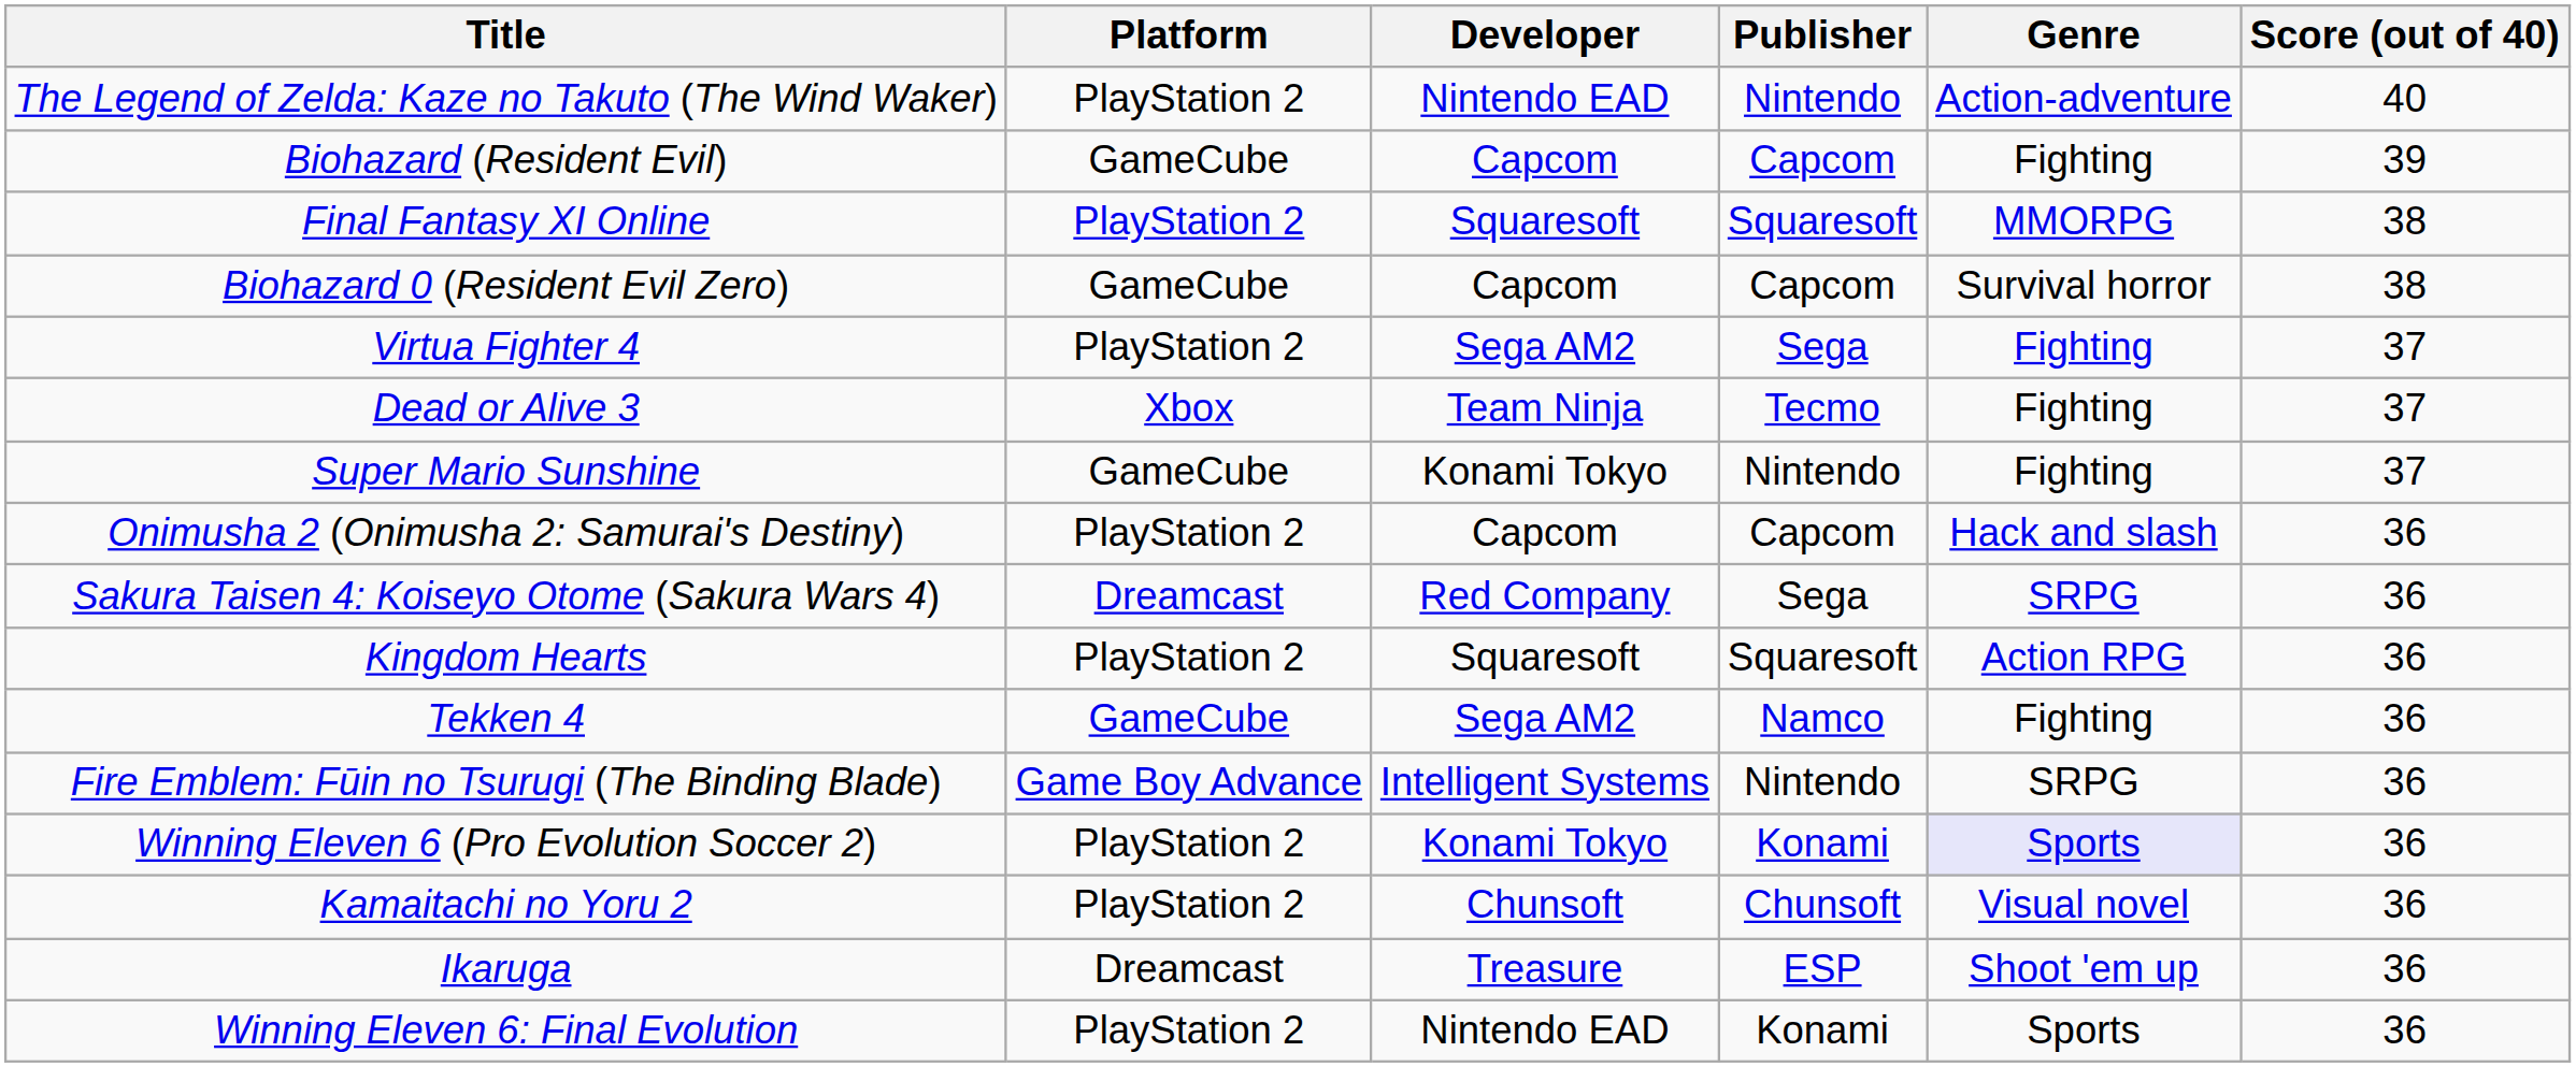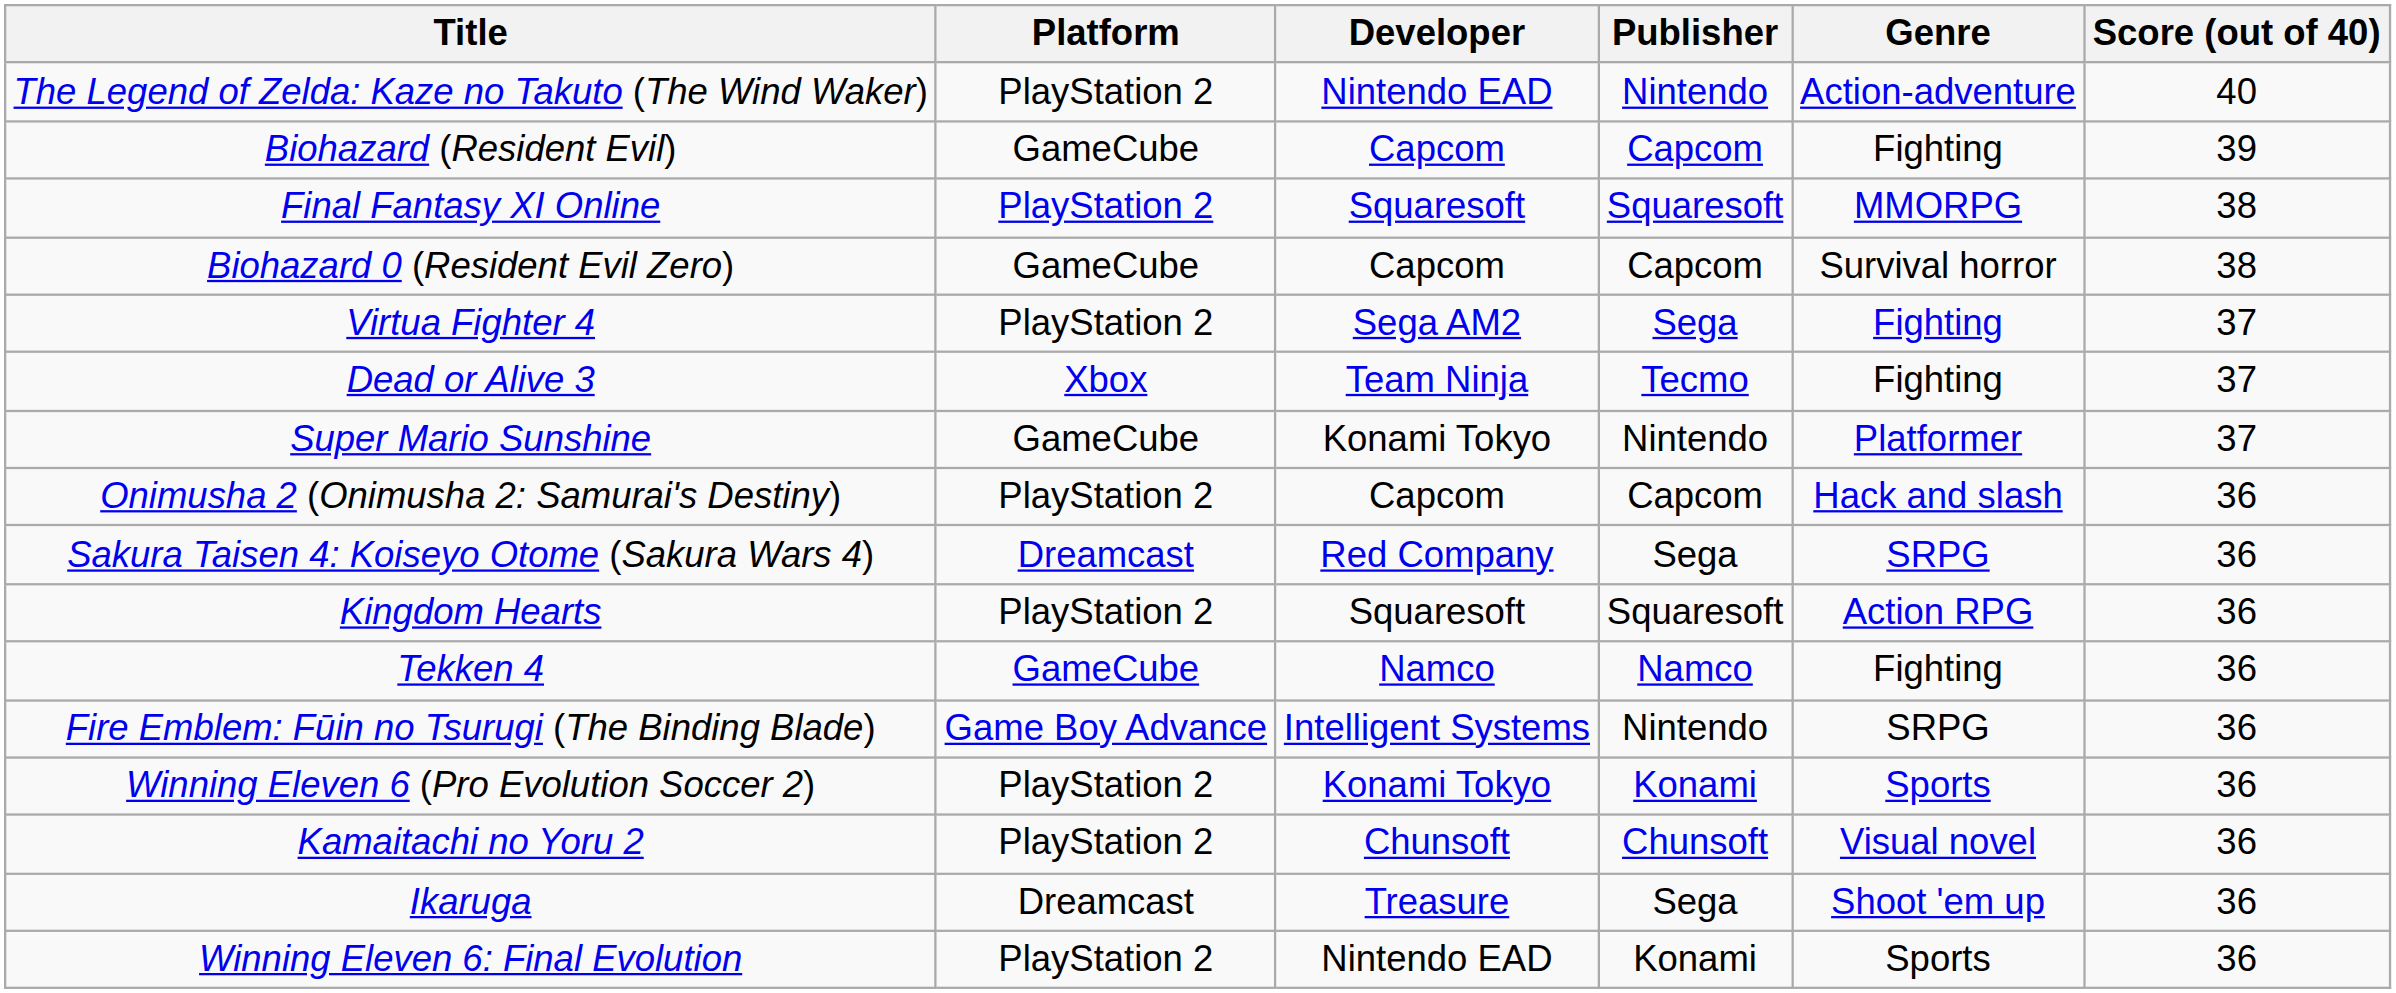Super Mario Sunshine | Genre: Fighting -> Platformer
Tekken 4 | Developer: Sega AM2 -> Namco
Winning Eleven 6 (Pro Evolution Soccer 2) | Genre: lavender background -> no background
Ikaruga | Publisher: ESP -> Sega
